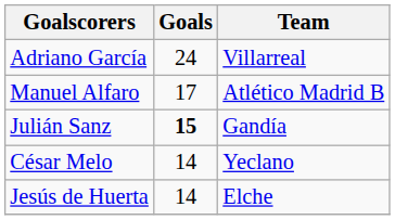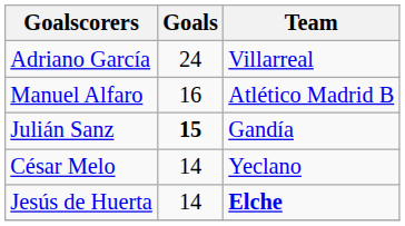Manuel Alfaro | Goals: 17 -> 16
Jesús de Huerta | Team: normal -> bold
